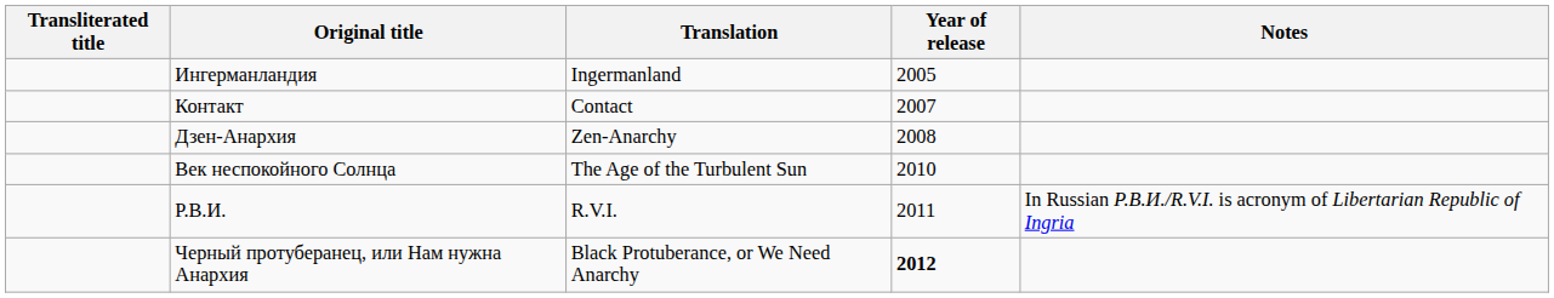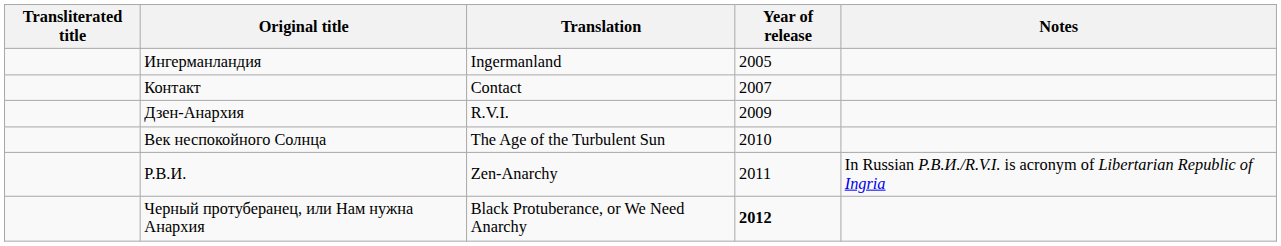Дзен-Анархия | Translation: Zen-Anarchy -> R.V.I.
Дзен-Анархия | Year of release: 2008 -> 2009
Р.В.И. | Translation: R.V.I. -> Zen-Anarchy
